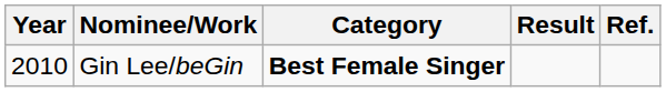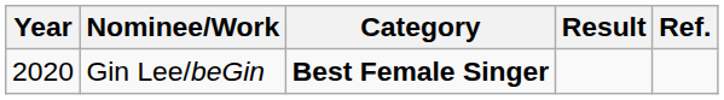Gin Lee/beGin | Year: 2010 -> 2020
